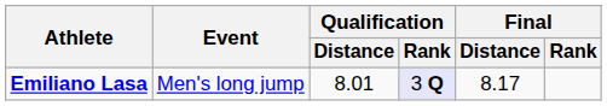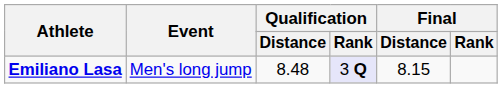Emiliano Lasa | Qualification / Distance: 8.01 -> 8.48
Emiliano Lasa | Final / Distance: 8.17 -> 8.15
